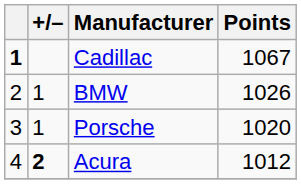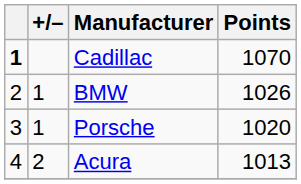Cadillac | Points: 1067 -> 1070
Acura | +/–: bold -> normal
Acura | Points: 1012 -> 1013
